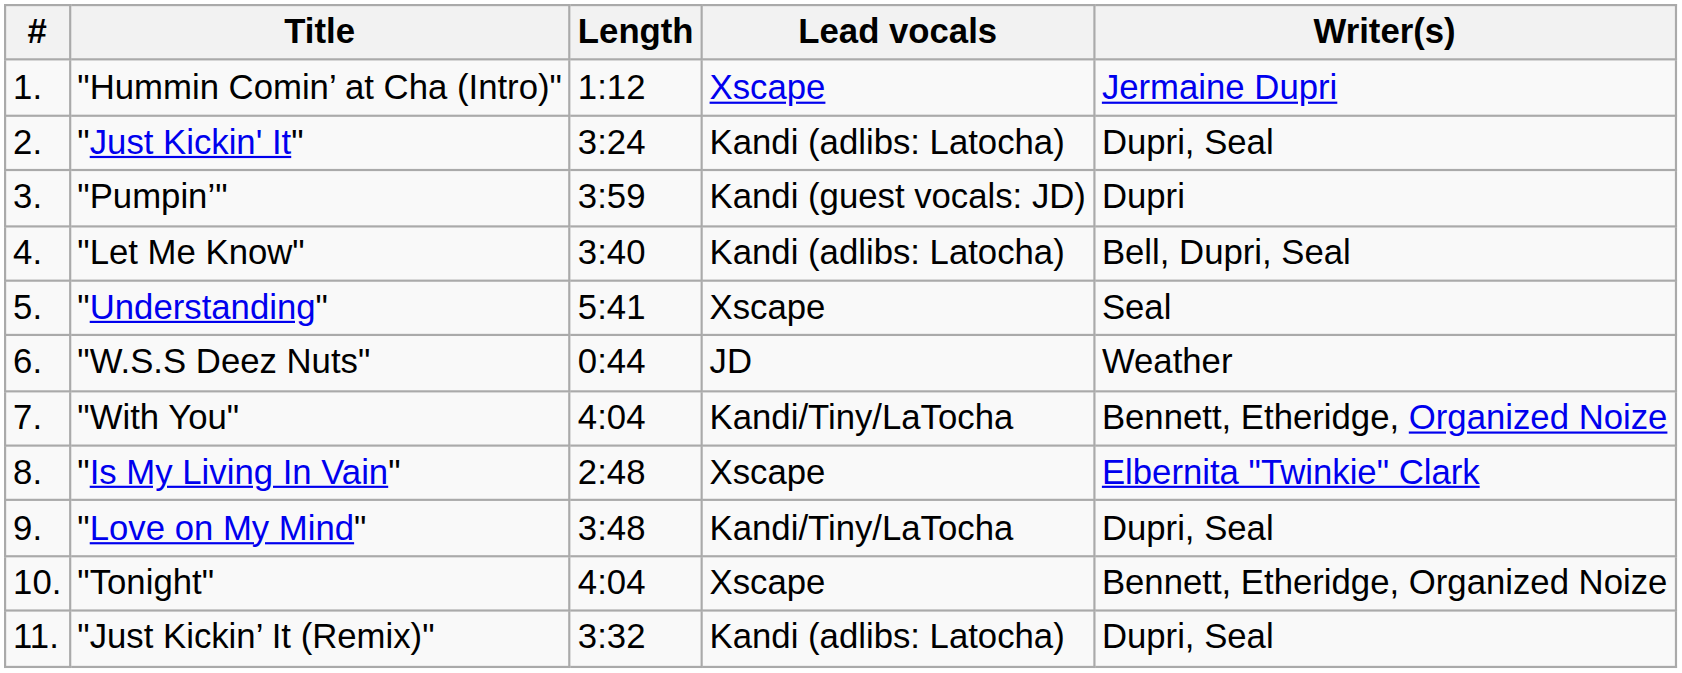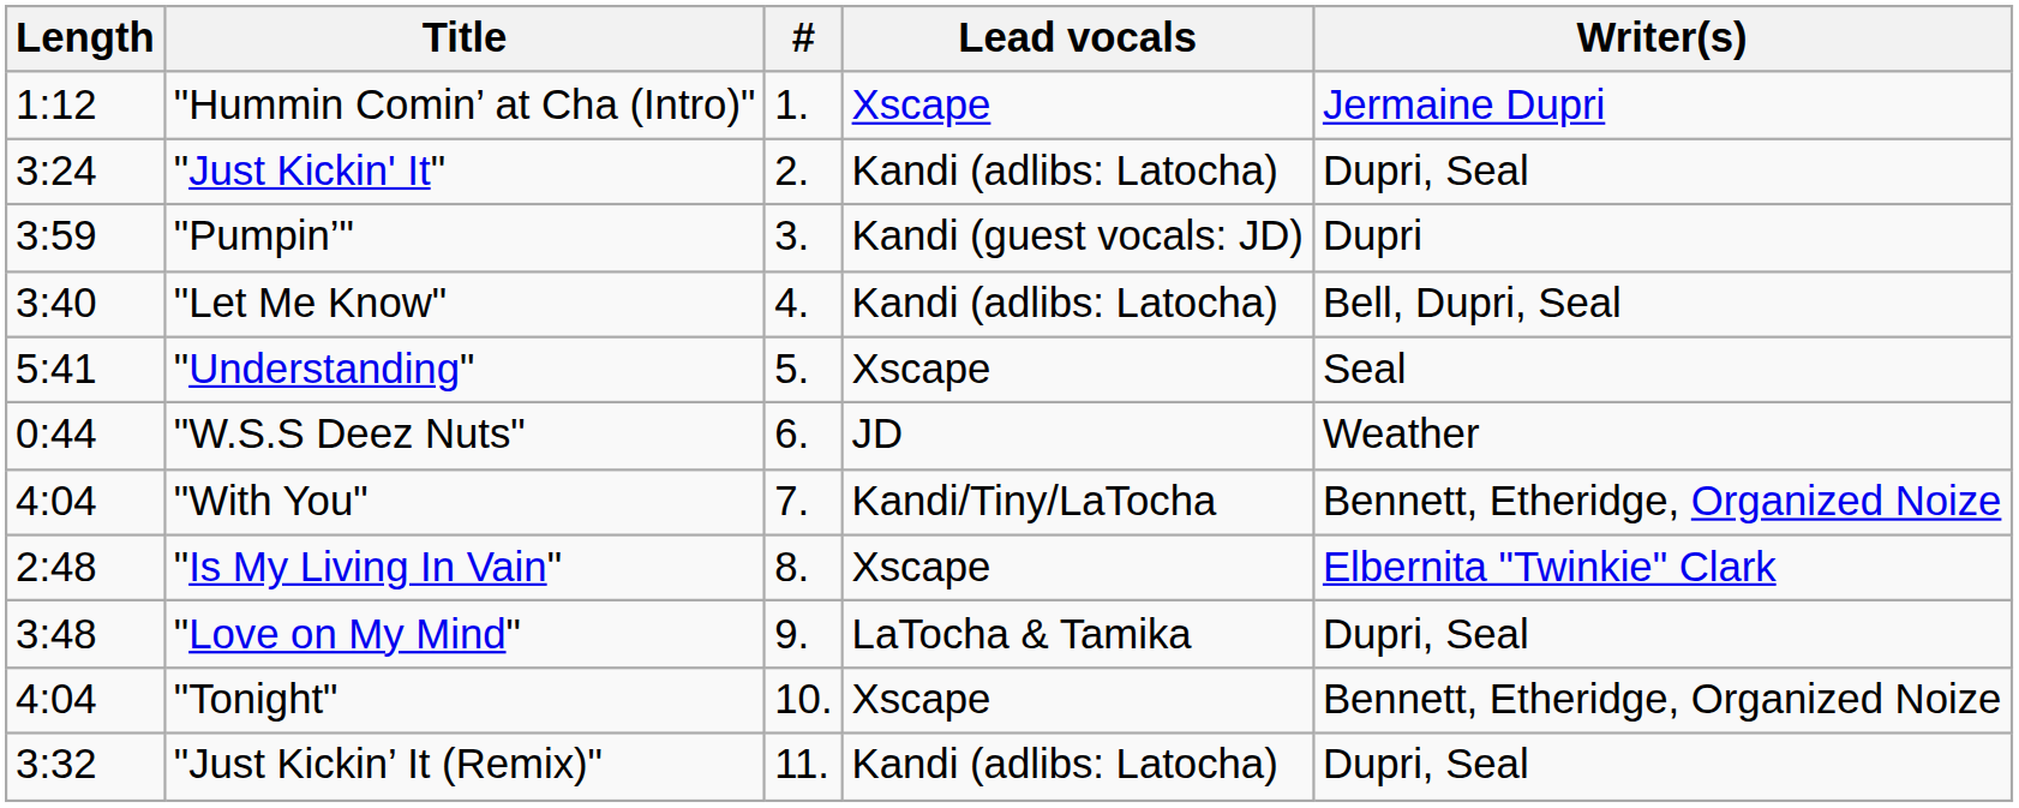columns swapped: # <-> Length
"Love on My Mind" | Lead vocals: Kandi/Tiny/LaTocha -> LaTocha & Tamika
